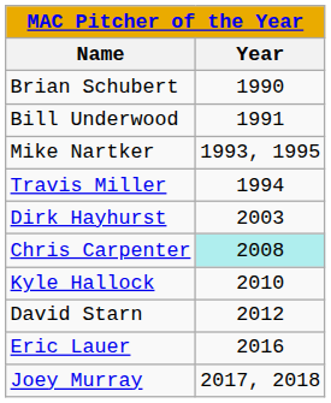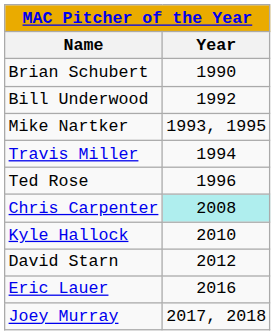Bill Underwood | Year: 1991 -> 1992
+ row: Ted Rose | 1996
- row: Dirk Hayhurst | 2003
